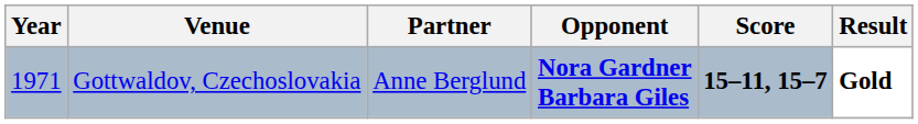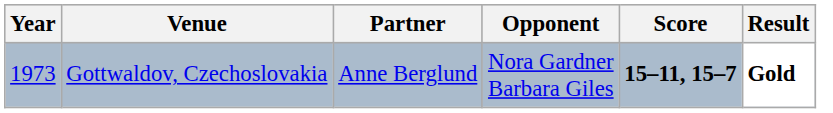Gottwaldov, Czechoslovakia | Year: 1971 -> 1973
Gottwaldov, Czechoslovakia | Opponent: bold -> normal
